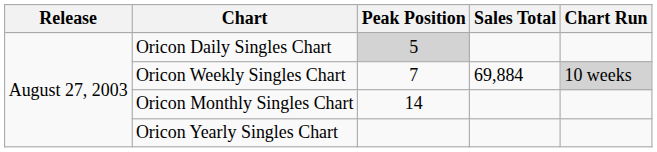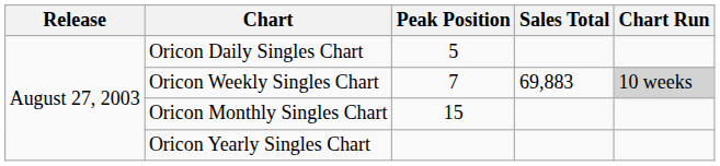Oricon Daily Singles Chart | Peak Position: lightgrey background -> no background
Oricon Weekly Singles Chart | Sales Total: 69,884 -> 69,883
Oricon Monthly Singles Chart | Peak Position: 14 -> 15
